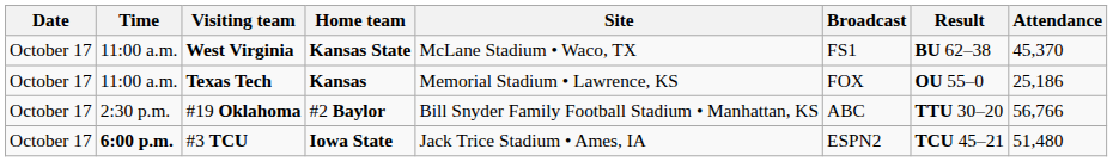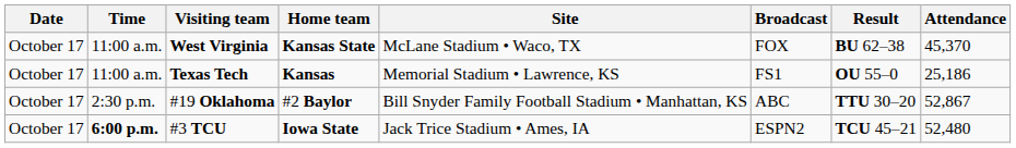West Virginia | Broadcast: FS1 -> FOX
Texas Tech | Broadcast: FOX -> FS1
#19 Oklahoma | Attendance: 56,766 -> 52,867
#3 TCU | Attendance: 51,480 -> 52,480
